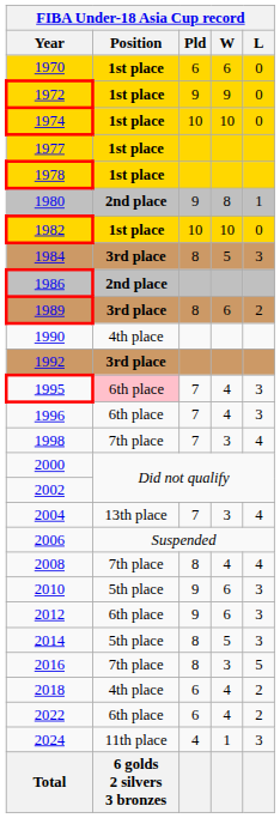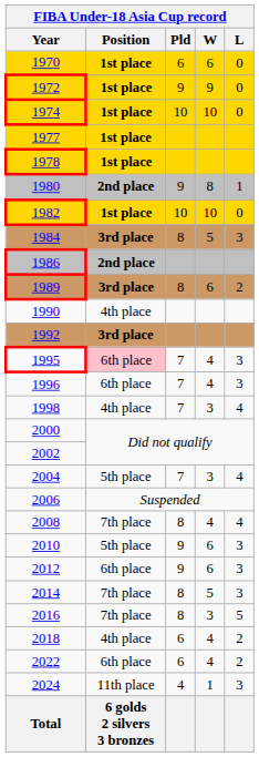1998 | Position: 7th place -> 4th place
2004 | Position: 13th place -> 5th place
2014 | Position: 5th place -> 7th place
